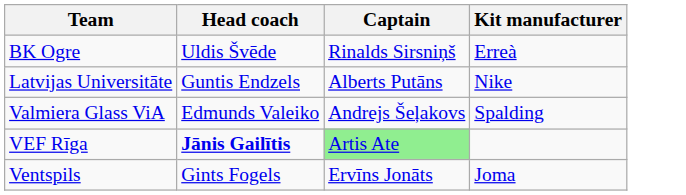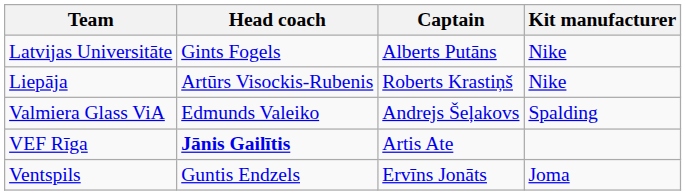- row: BK Ogre | Uldis Švēde | Rinalds Sirsniņš | Erreà
Latvijas Universitāte | Head coach: Guntis Endzels -> Gints Fogels
+ row: Liepāja | Artūrs Visockis-Rubenis | Roberts Krastiņš | Nike
VEF Rīga | Captain: lightgreen background -> no background
Ventspils | Head coach: Gints Fogels -> Guntis Endzels
